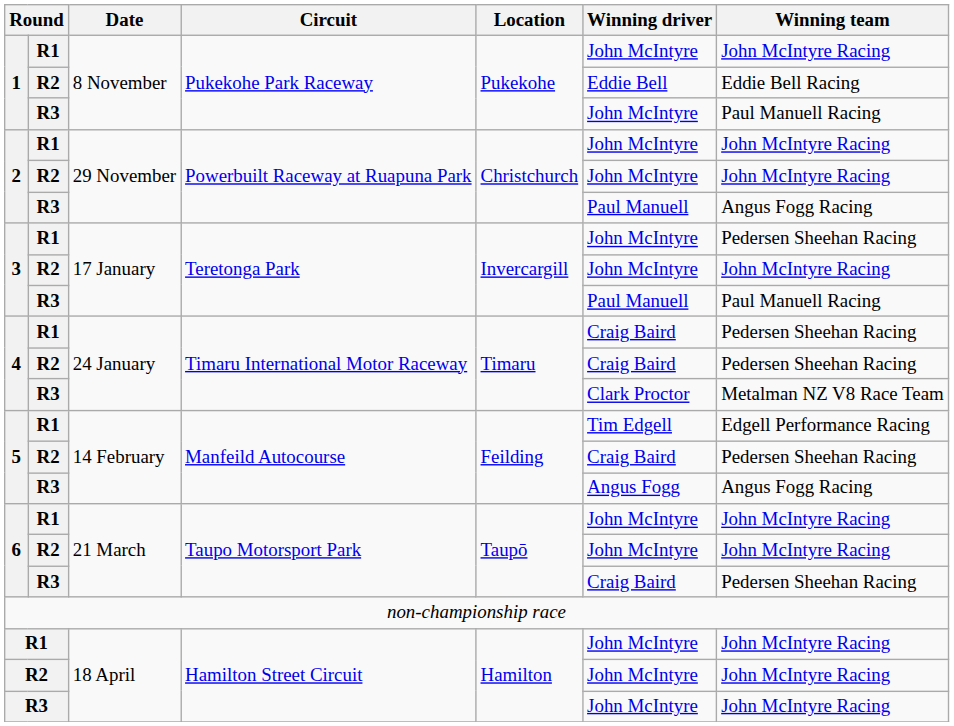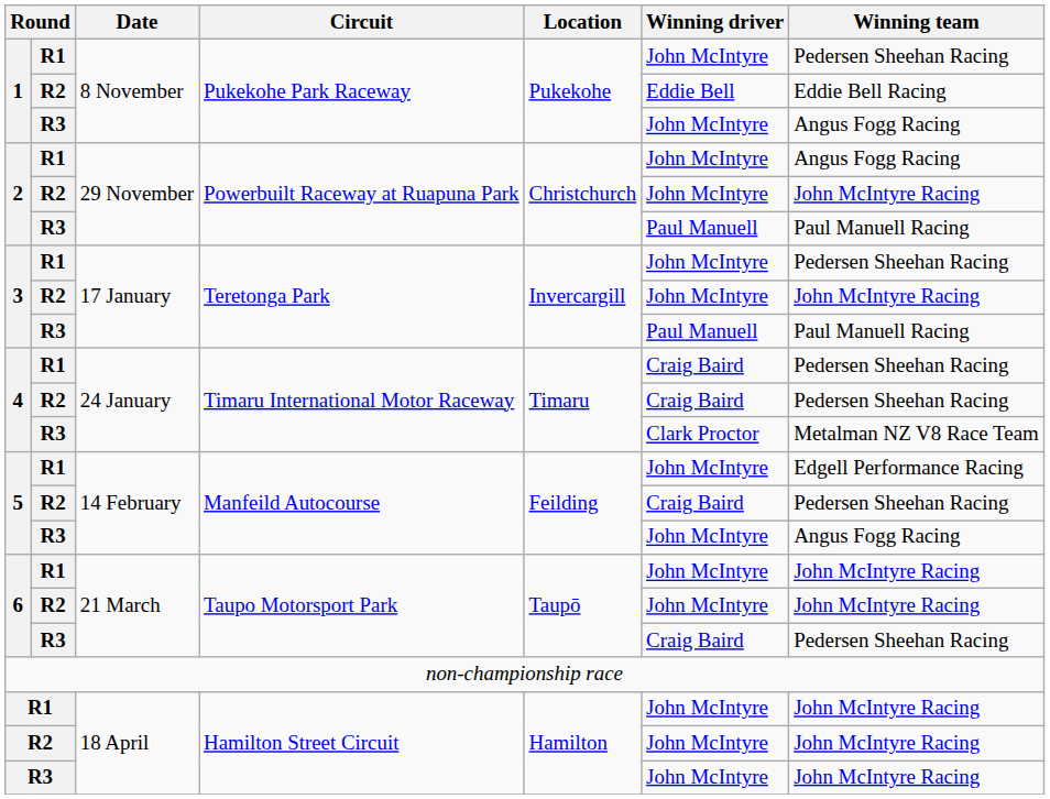1 / R1 | Winning team: John McIntyre Racing -> Pedersen Sheehan Racing
1 / R3 | Winning team: Paul Manuell Racing -> Angus Fogg Racing
2 / R1 | Winning team: John McIntyre Racing -> Angus Fogg Racing
2 / R3 | Winning team: Angus Fogg Racing -> Paul Manuell Racing
5 / R1 | Winning driver: Tim Edgell -> John McIntyre
5 / R3 | Winning driver: Angus Fogg -> John McIntyre
